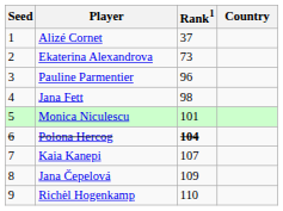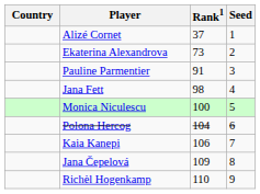columns swapped: Country <-> Seed
Pauline Parmentier | Rank1: 96 -> 91
Monica Niculescu | Rank1: 101 -> 100
Polona Hercog | Rank1: bold -> normal
Kaia Kanepi | Rank1: 107 -> 106
